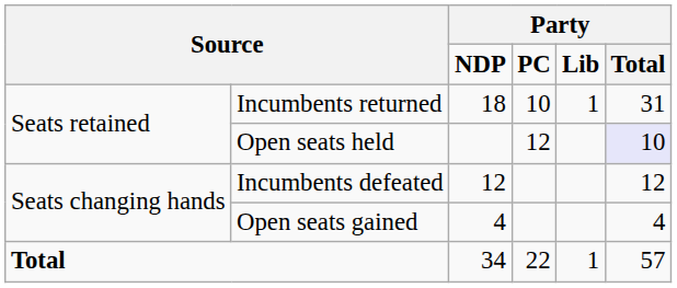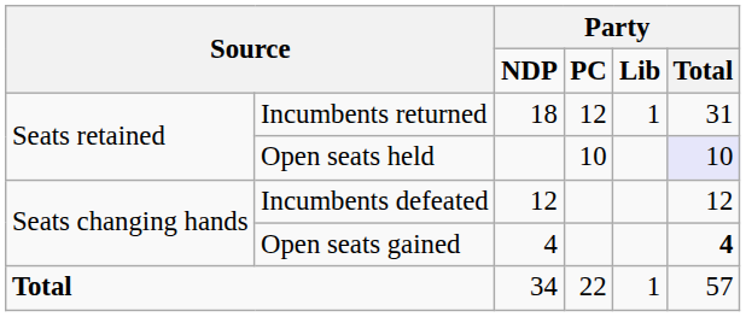Incumbents returned | column 4: 10 -> 12
Open seats held | column 4: 12 -> 10
Open seats gained | column 6: normal -> bold
